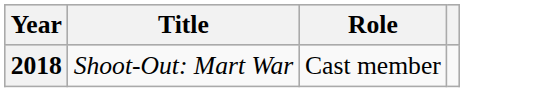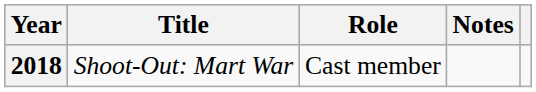+ column: Notes
